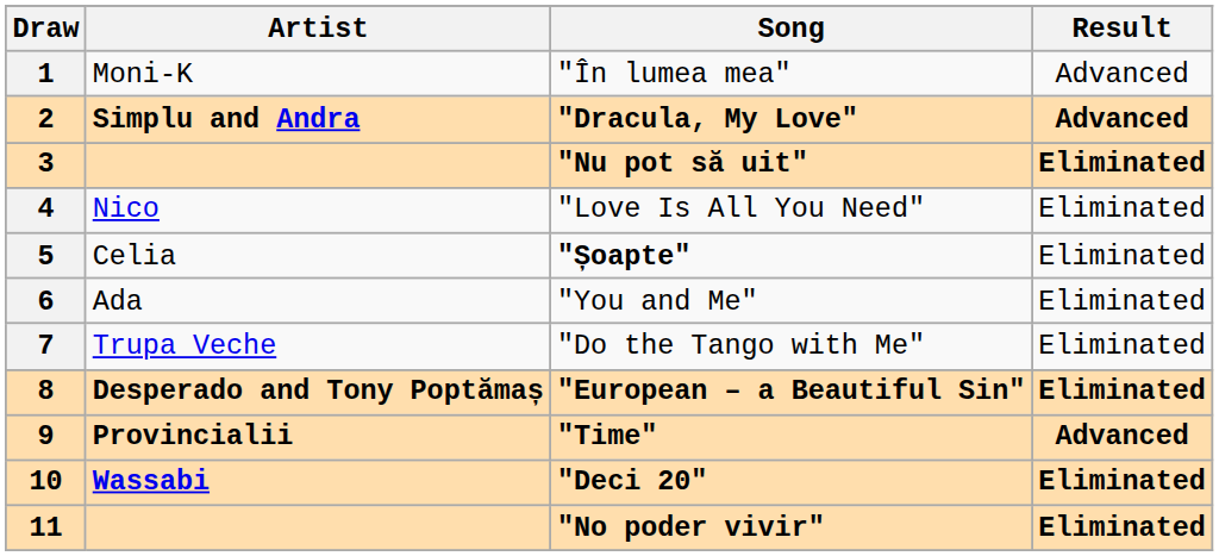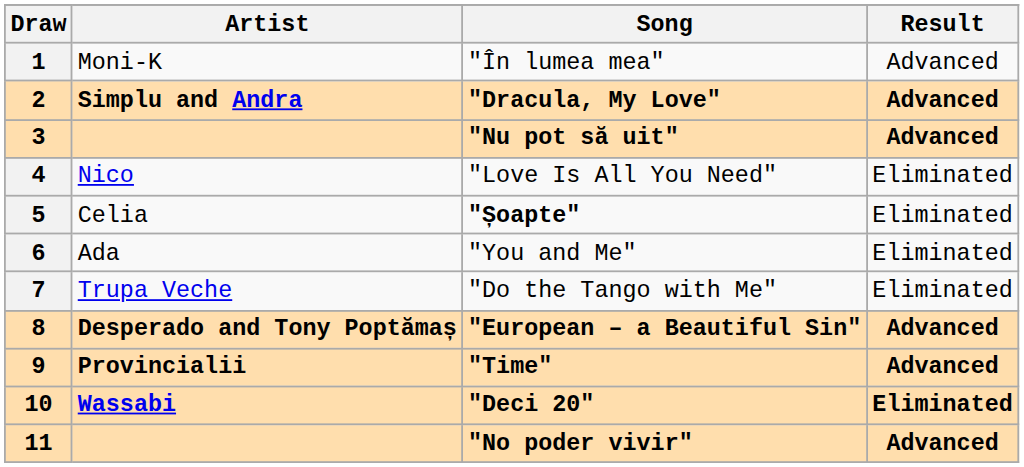3 | Result: Eliminated -> Advanced
8 | Result: Eliminated -> Advanced
11 | Result: Eliminated -> Advanced
